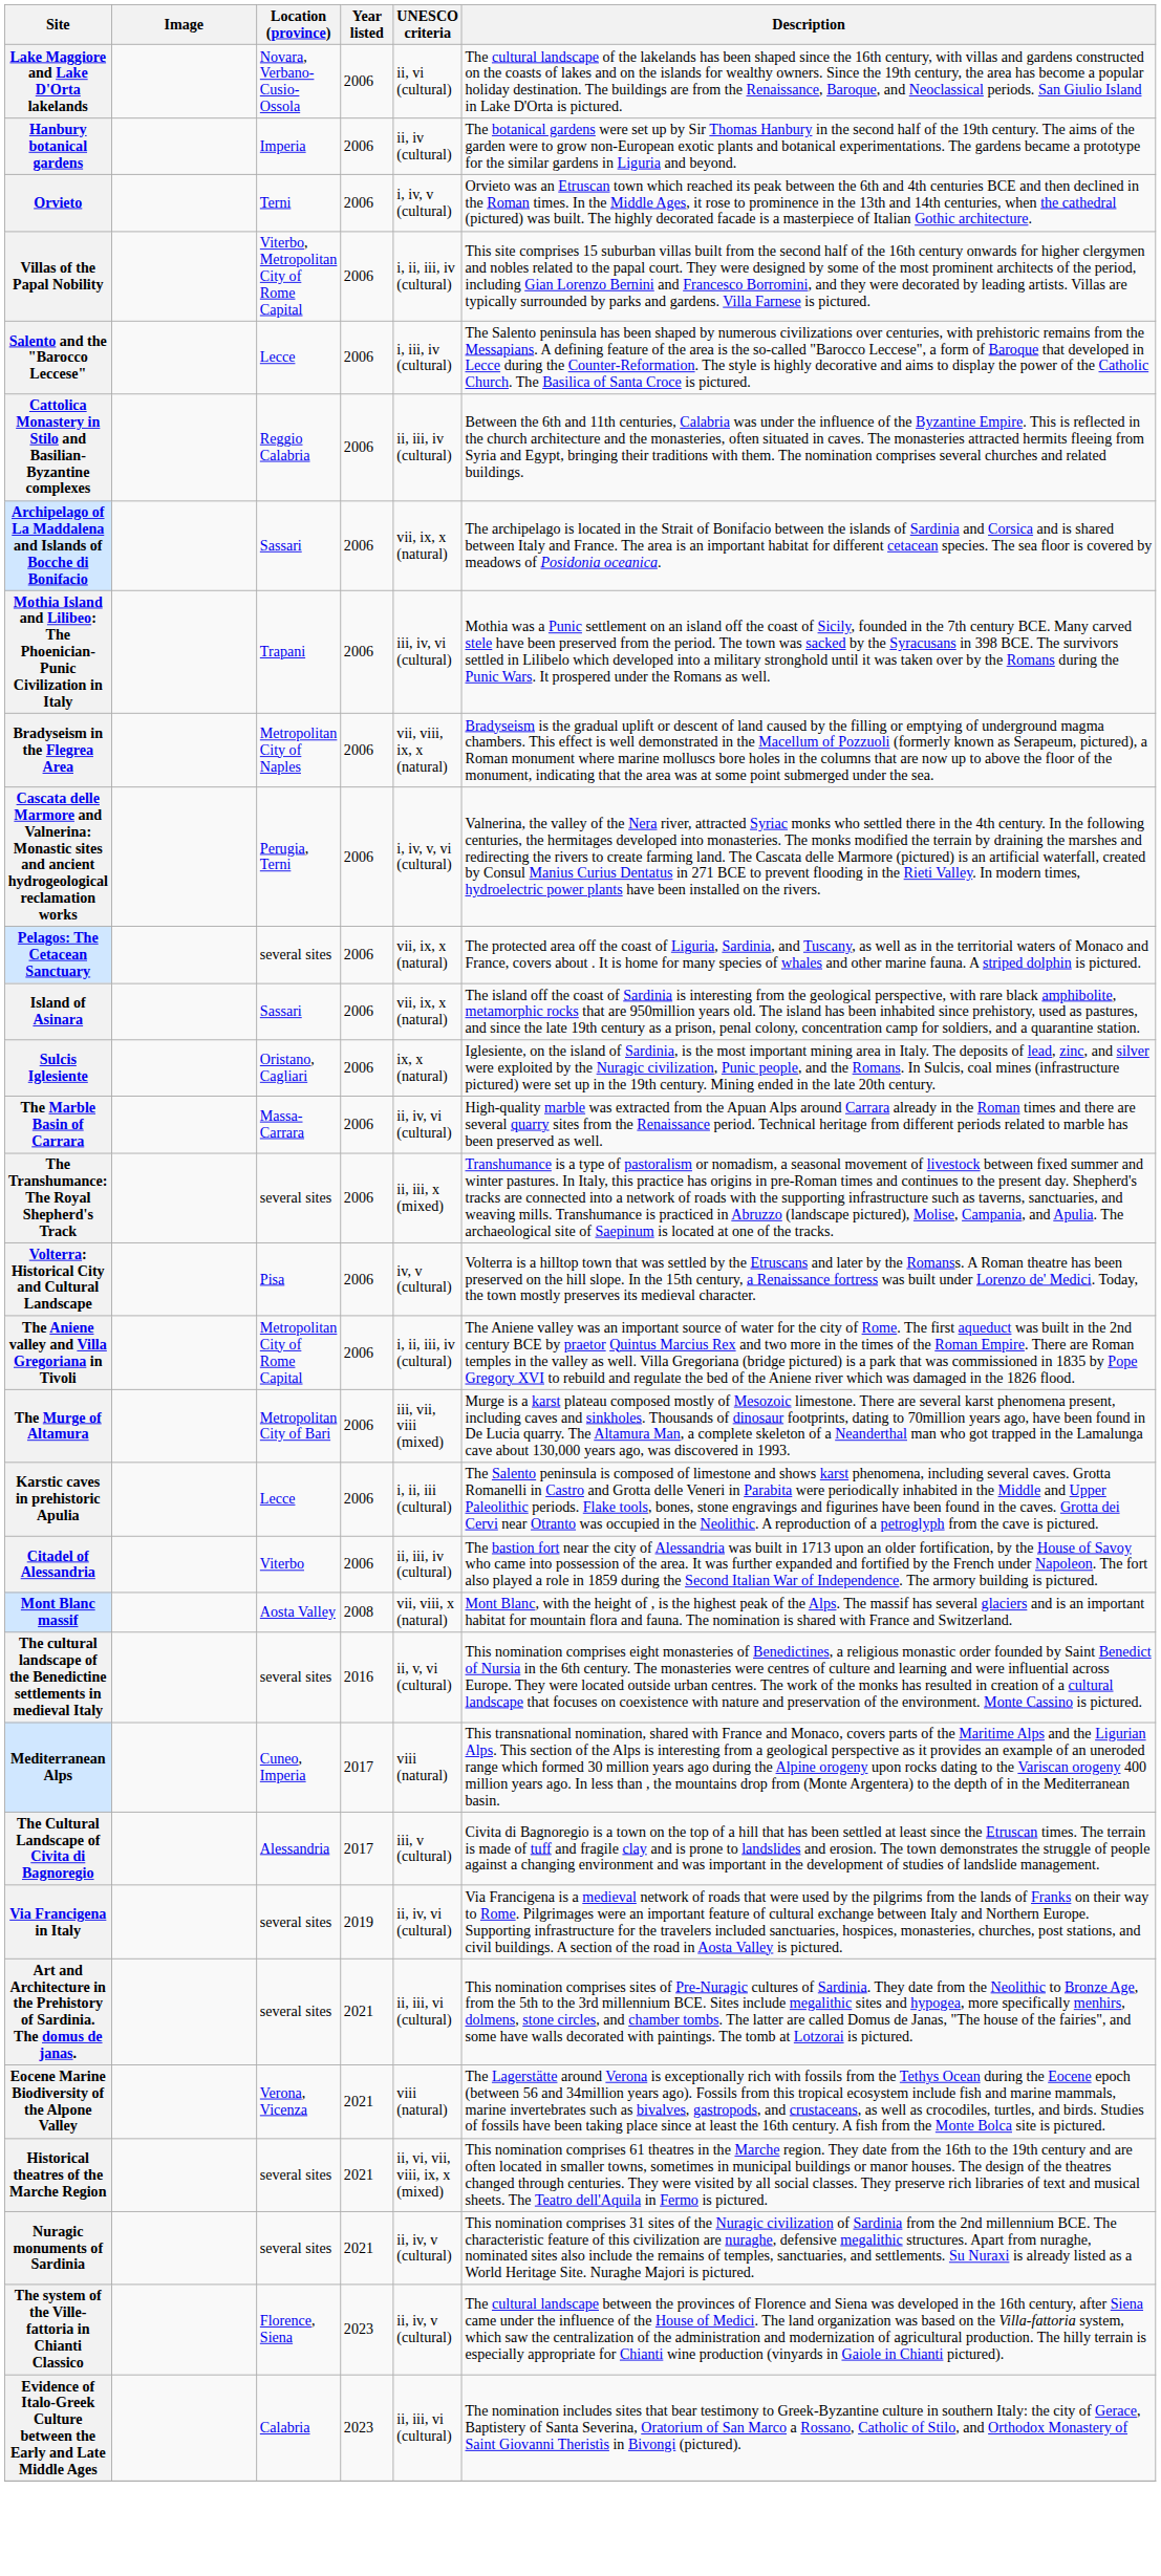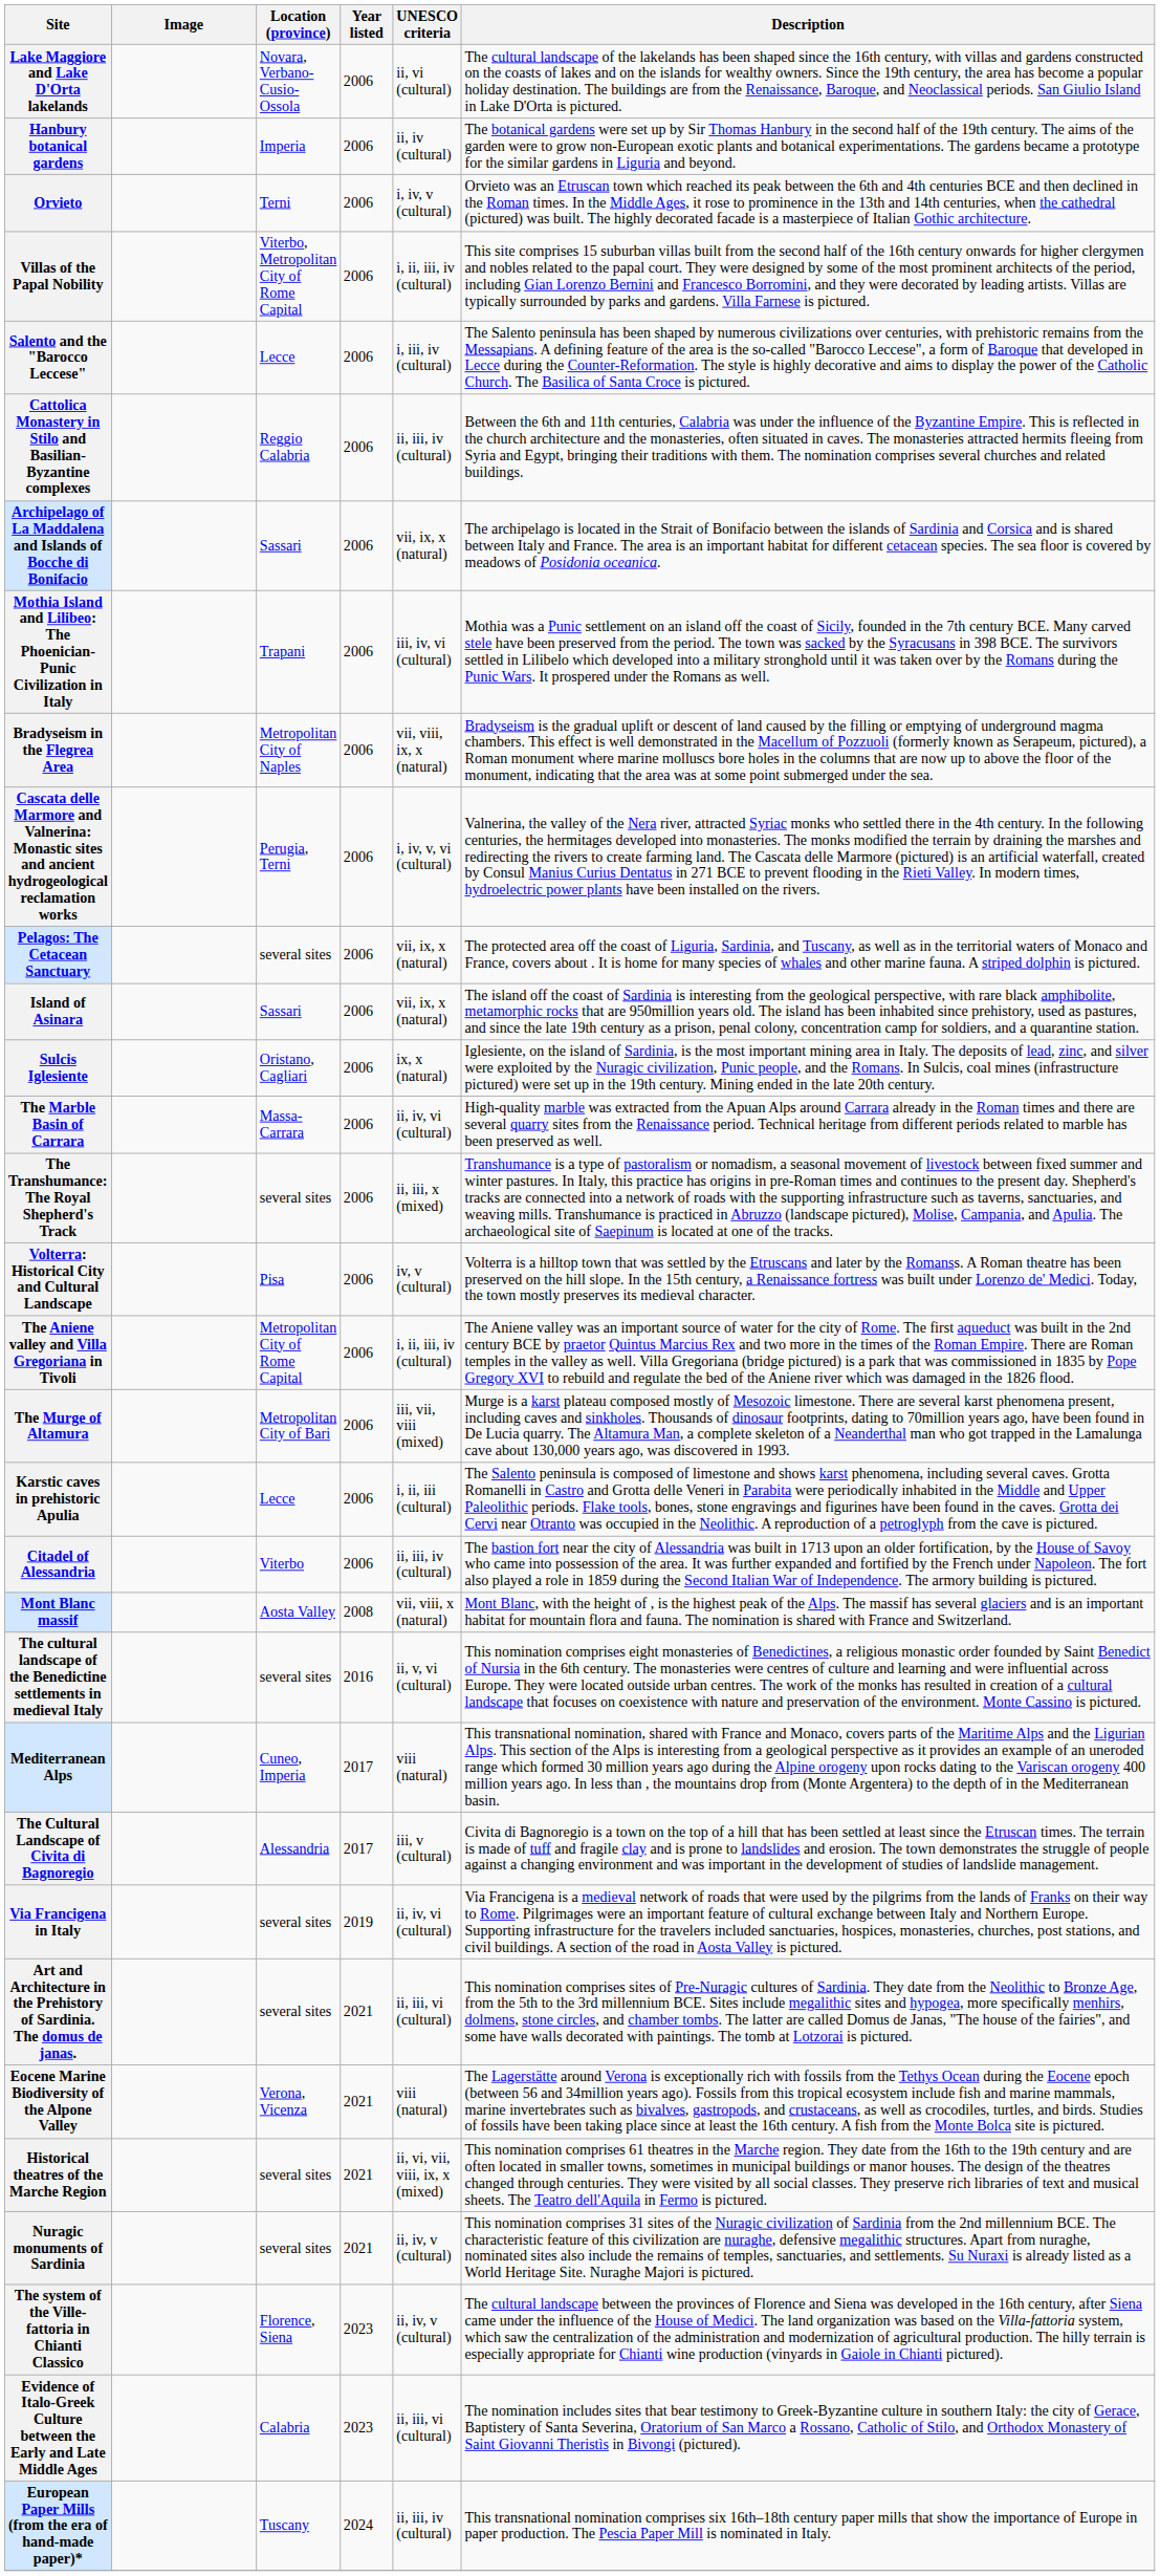+ row: European Paper Mills (from the era of hand-made paper)* | Tuscany | 2024 | ii, iii, iv (cultural) | This transnational nomination comprises six 16th–18th century paper mills that show the importance of Europe in paper production. The Pescia Paper Mill is nominated in Italy.
